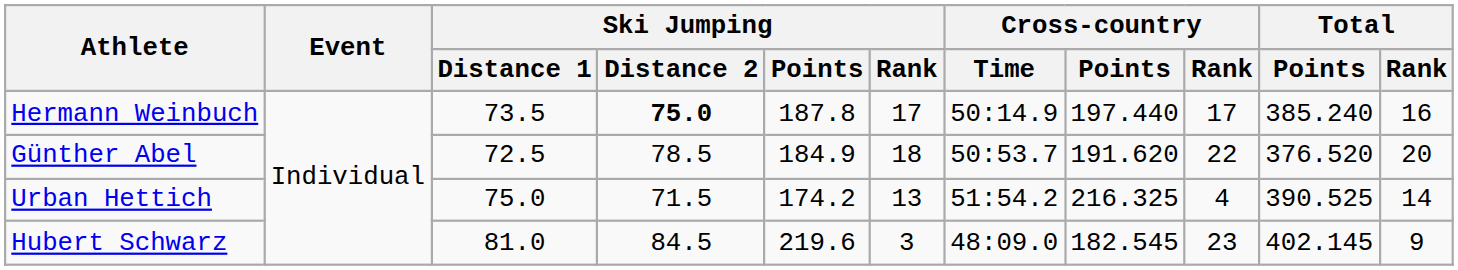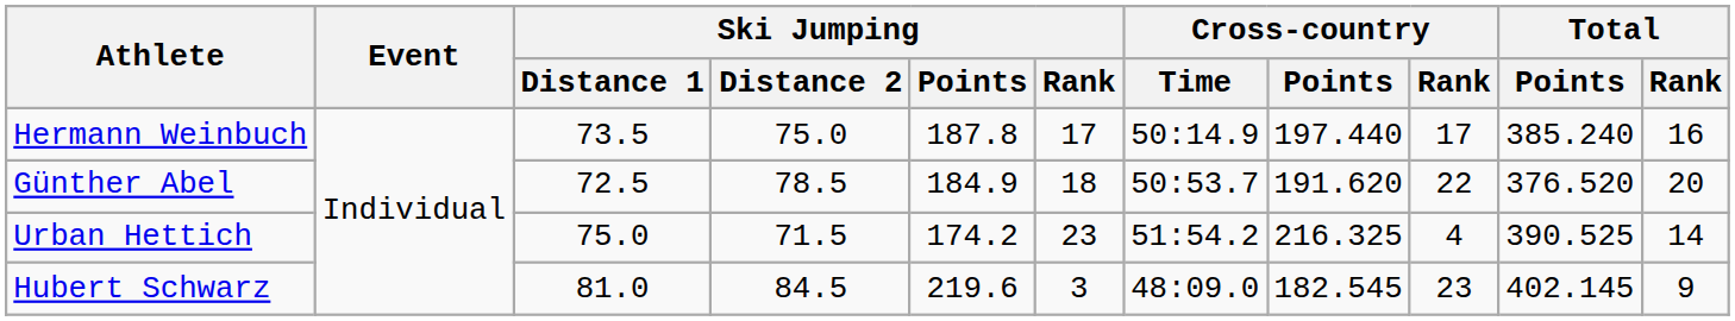Hermann Weinbuch | Ski Jumping / Distance 2: bold -> normal
Urban Hettich | Ski Jumping / Rank: 13 -> 23
